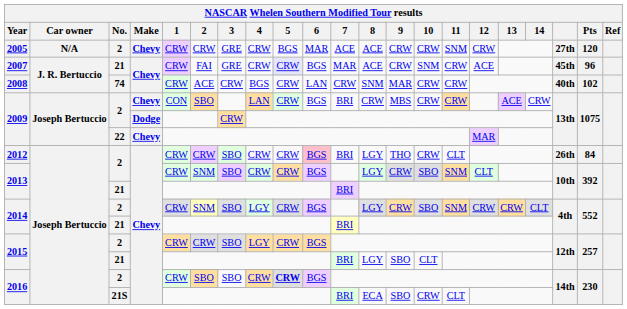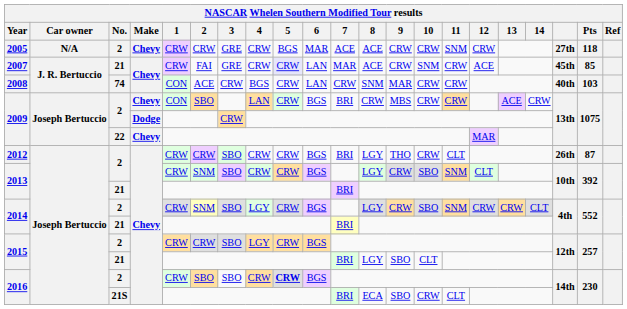2005 | Pts: 120 -> 118
2007 | 6: BGS -> LAN
2007 | Pts: 96 -> 85
2008 | 1: CRW -> CON
2008 | Pts: 102 -> 103
2012 | 6: pink background -> no background
2012 | Pts: 84 -> 87
